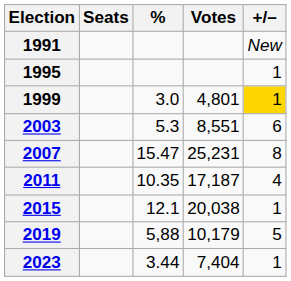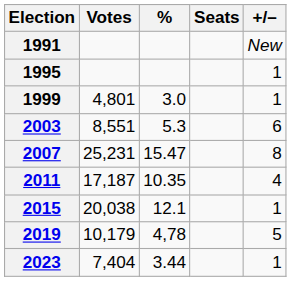columns swapped: Votes <-> Seats
1999 | +/–: gold background -> no background
2019 | %: 5,88 -> 4,78
